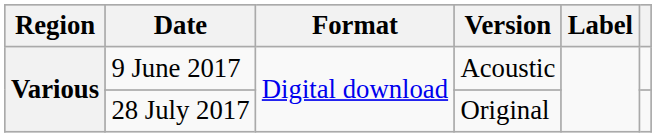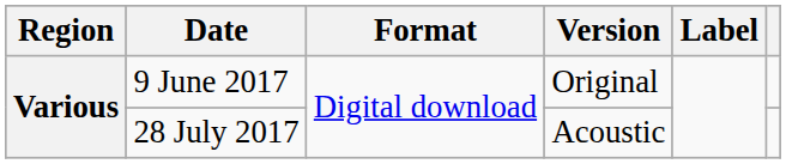9 June 2017 | Version: Acoustic -> Original
28 July 2017 | Version: Original -> Acoustic
